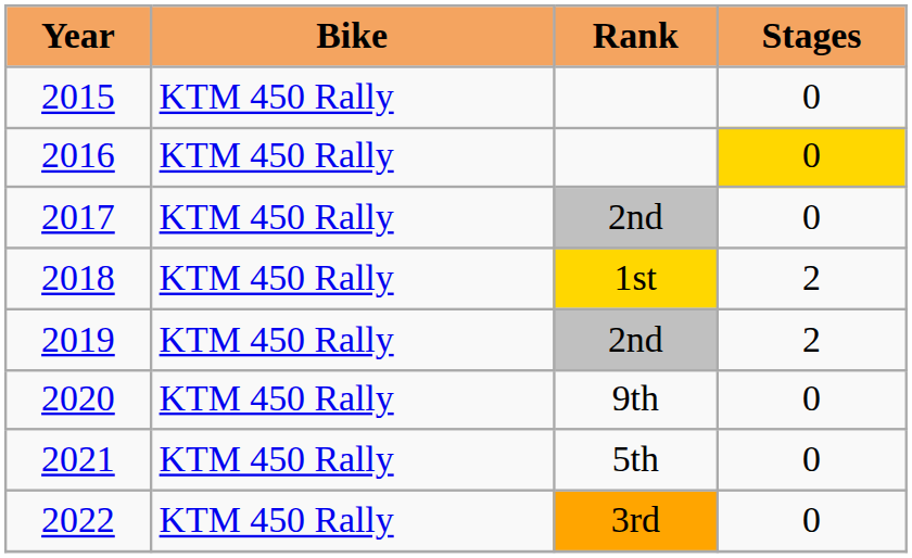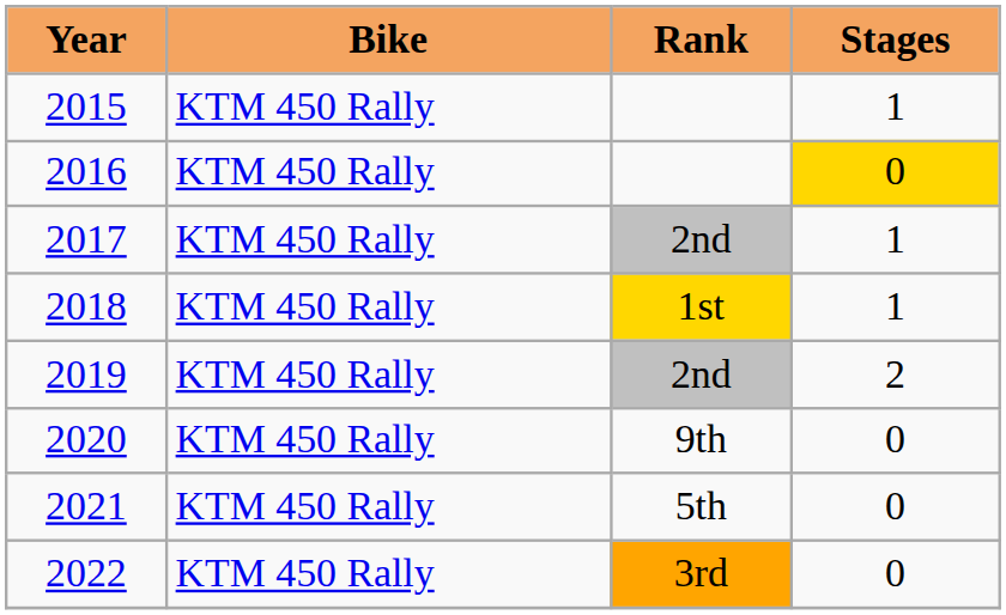2015 | Stages: 0 -> 1
2017 | Stages: 0 -> 1
2018 | Stages: 2 -> 1
